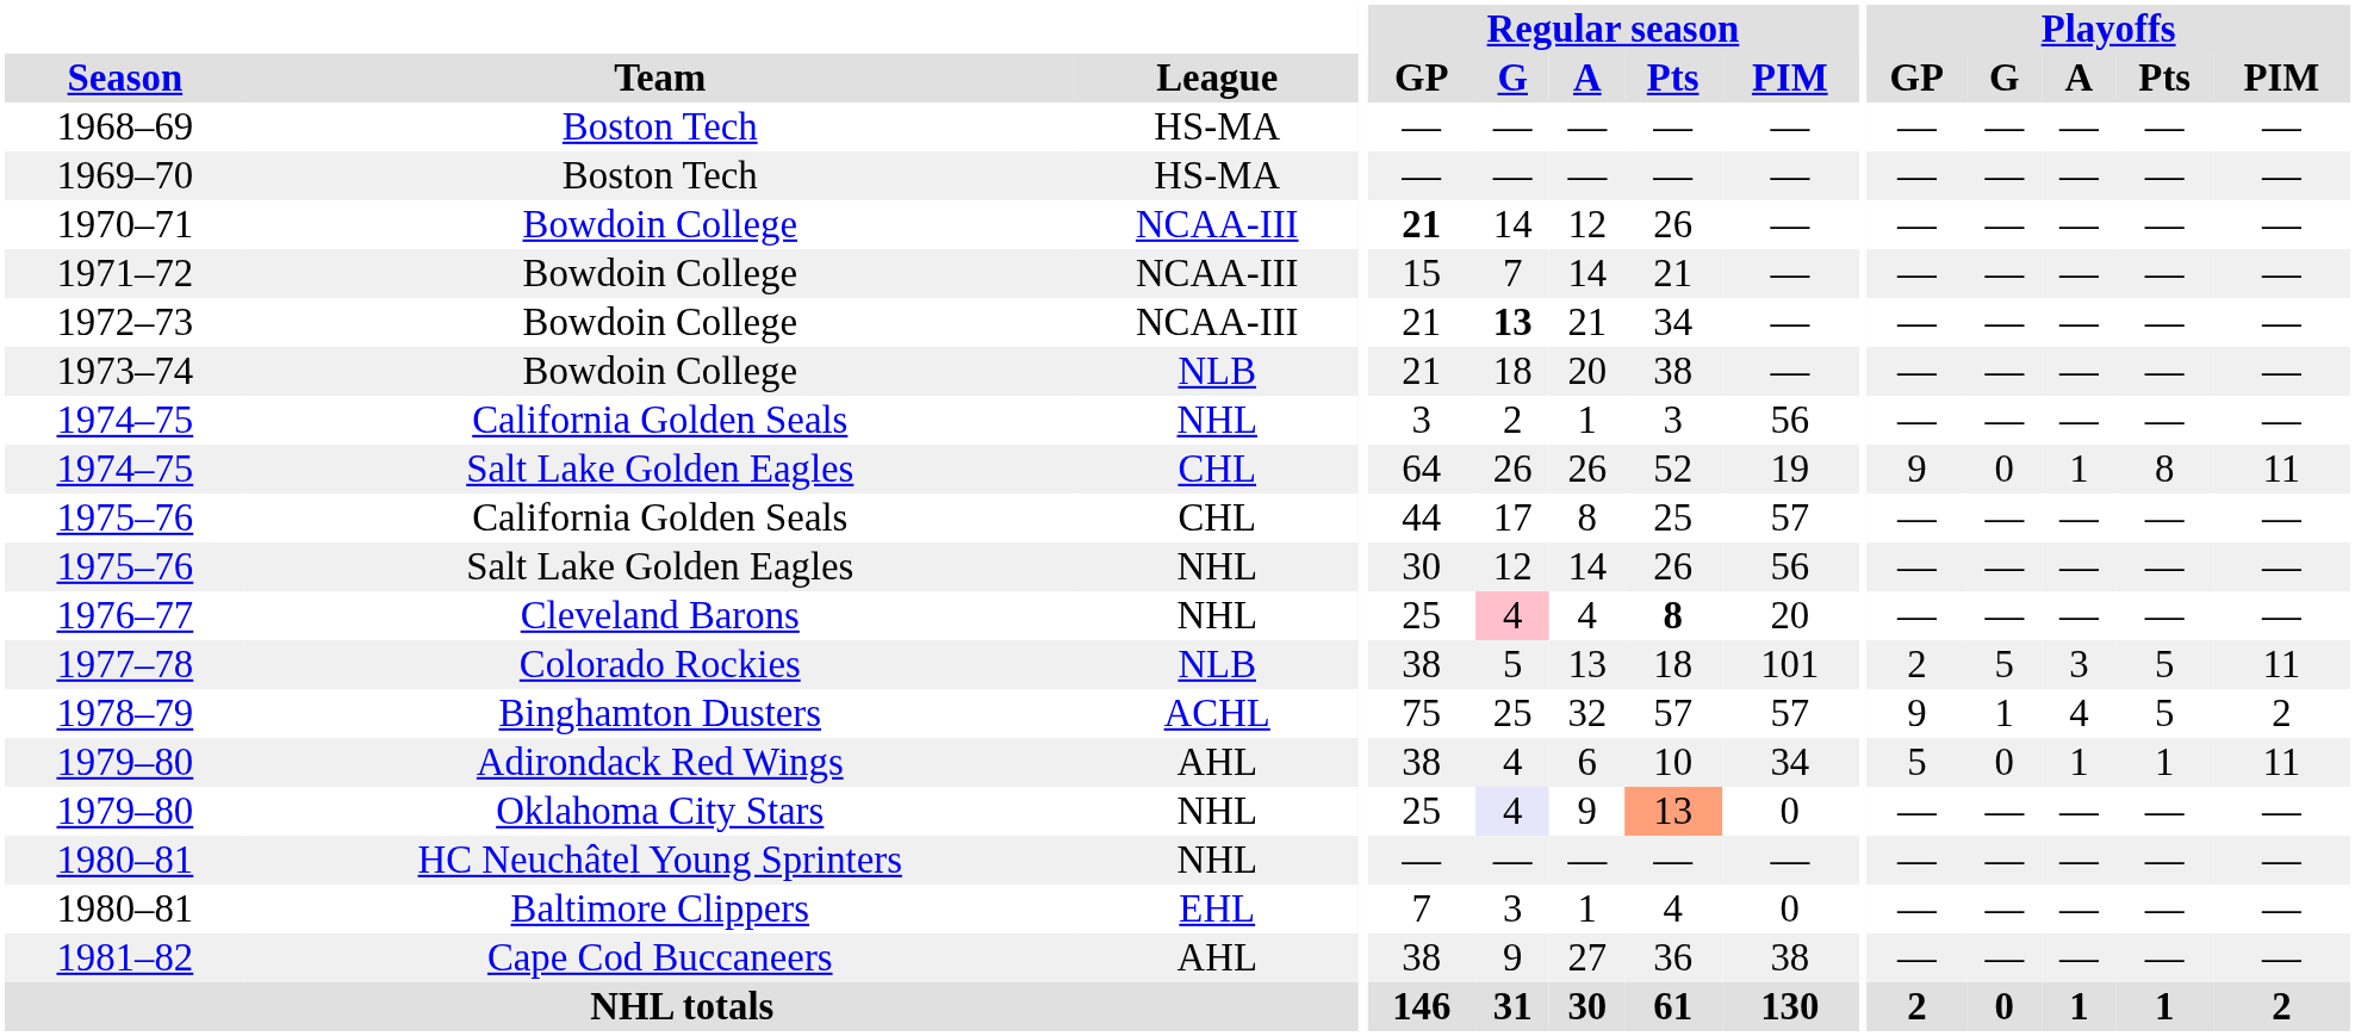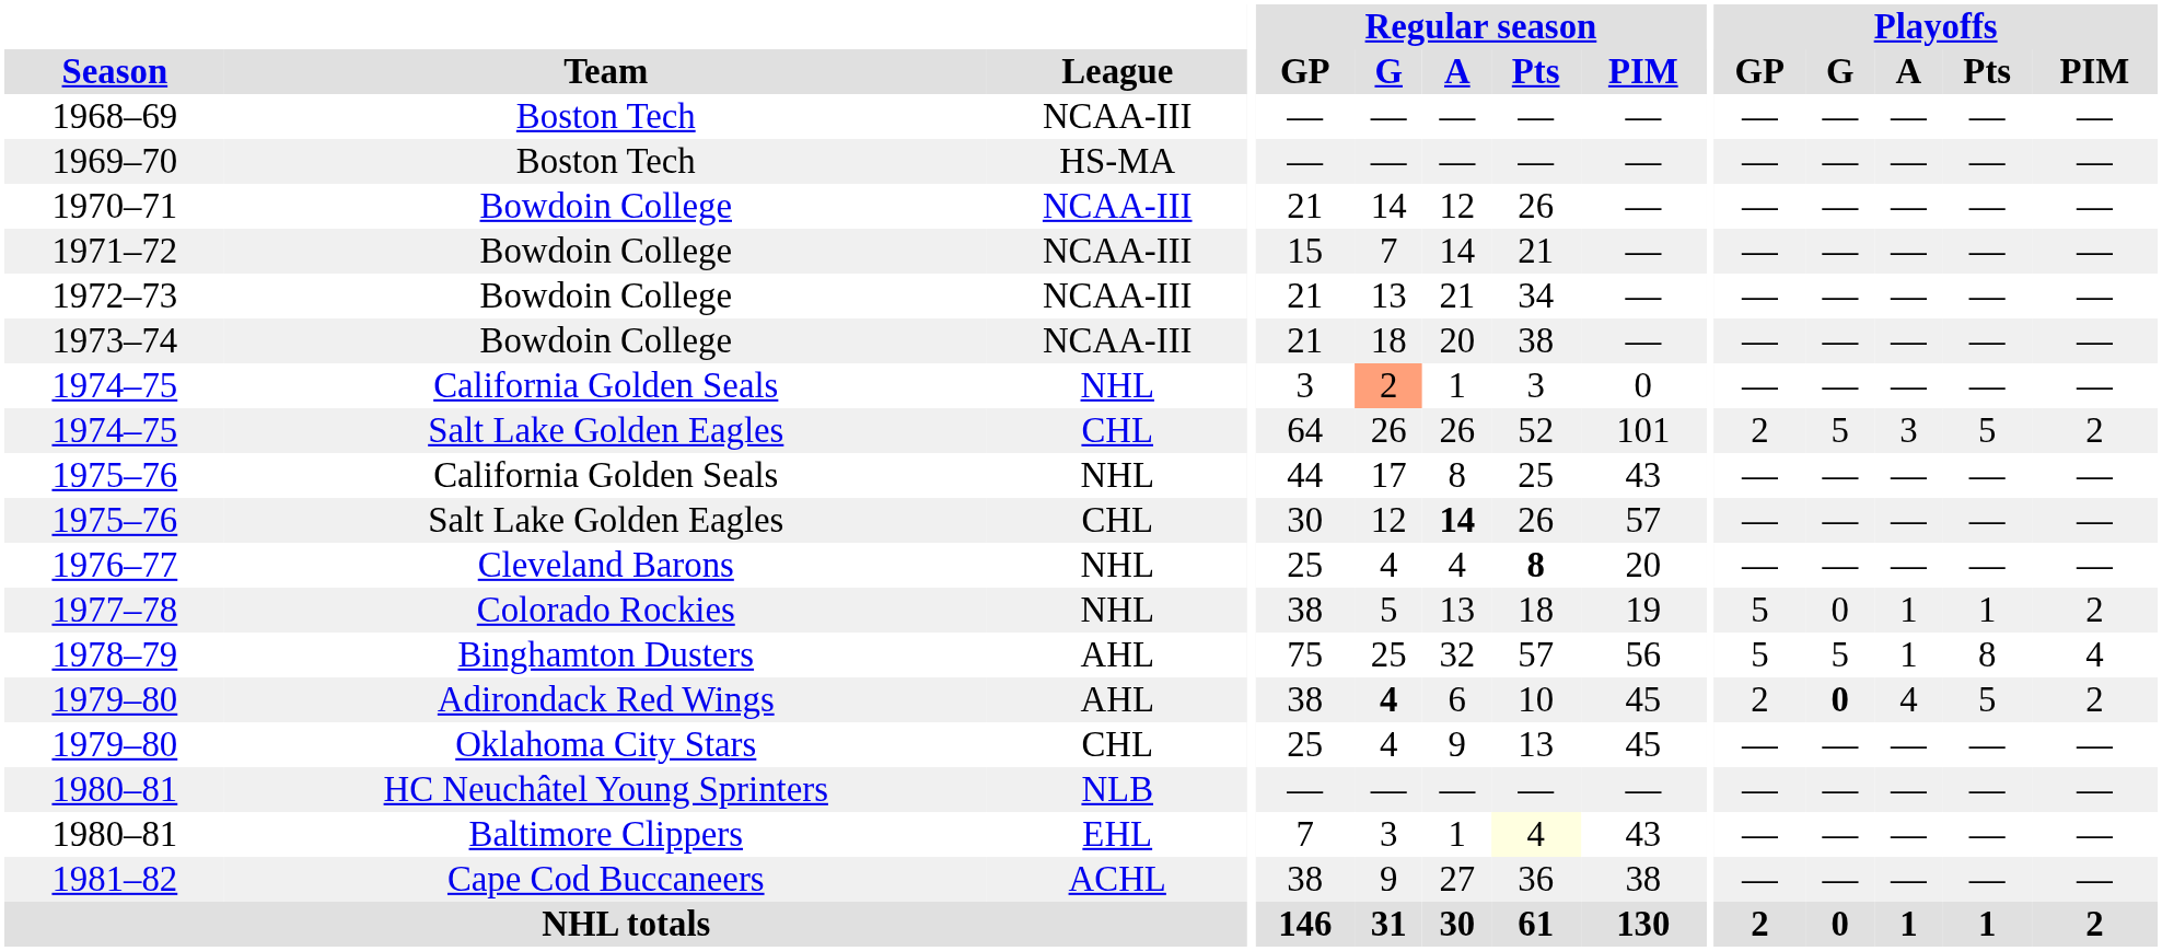1968–69 | League: HS-MA -> NCAA-III
1970–71 | Regular season / GP: bold -> normal
1972–73 | Regular season / G: bold -> normal
1973–74 | League: NLB -> NCAA-III
1974–75 / California Golden Seals | Regular season / G: no background -> lightsalmon background
1974–75 / California Golden Seals | Regular season / PIM: 56 -> 0
1974–75 / Salt Lake Golden Eagles | Regular season / PIM: 19 -> 101
1974–75 / Salt Lake Golden Eagles | Playoffs / GP: 9 -> 2
1974–75 / Salt Lake Golden Eagles | Playoffs / G: 0 -> 5
1974–75 / Salt Lake Golden Eagles | Playoffs / A: 1 -> 3
1974–75 / Salt Lake Golden Eagles | Playoffs / Pts: 8 -> 5
1974–75 / Salt Lake Golden Eagles | Playoffs / PIM: 11 -> 2
1975–76 / California Golden Seals | League: CHL -> NHL
1975–76 / California Golden Seals | Regular season / PIM: 57 -> 43
1975–76 / Salt Lake Golden Eagles | League: NHL -> CHL
1975–76 / Salt Lake Golden Eagles | Regular season / A: normal -> bold
1975–76 / Salt Lake Golden Eagles | Regular season / PIM: 56 -> 57
1976–77 | Regular season / G: pink background -> no background
1977–78 | League: NLB -> NHL
1977–78 | Regular season / PIM: 101 -> 19
1977–78 | Playoffs / GP: 2 -> 5
1977–78 | Playoffs / G: 5 -> 0
1977–78 | Playoffs / A: 3 -> 1
1977–78 | Playoffs / Pts: 5 -> 1
1977–78 | Playoffs / PIM: 11 -> 2
1978–79 | League: ACHL -> AHL
1978–79 | Regular season / PIM: 57 -> 56
1978–79 | Playoffs / GP: 9 -> 5
1978–79 | Playoffs / G: 1 -> 5
1978–79 | Playoffs / A: 4 -> 1
1978–79 | Playoffs / Pts: 5 -> 8
1978–79 | Playoffs / PIM: 2 -> 4
1979–80 / Adirondack Red Wings | Regular season / G: normal -> bold
1979–80 / Adirondack Red Wings | Regular season / PIM: 34 -> 45
1979–80 / Adirondack Red Wings | Playoffs / GP: 5 -> 2
1979–80 / Adirondack Red Wings | Playoffs / G: normal -> bold
1979–80 / Adirondack Red Wings | Playoffs / A: 1 -> 4
1979–80 / Adirondack Red Wings | Playoffs / Pts: 1 -> 5
1979–80 / Adirondack Red Wings | Playoffs / PIM: 11 -> 2
1979–80 / Oklahoma City Stars | League: NHL -> CHL
1979–80 / Oklahoma City Stars | Regular season / G: lavender background -> no background
1979–80 / Oklahoma City Stars | Regular season / Pts: lightsalmon background -> no background
1979–80 / Oklahoma City Stars | Regular season / PIM: 0 -> 45
1980–81 / HC Neuchâtel Young Sprinters | League: NHL -> NLB
1980–81 / Baltimore Clippers | Regular season / Pts: no background -> lightyellow background
1980–81 / Baltimore Clippers | Regular season / PIM: 0 -> 43
1981–82 | League: AHL -> ACHL
